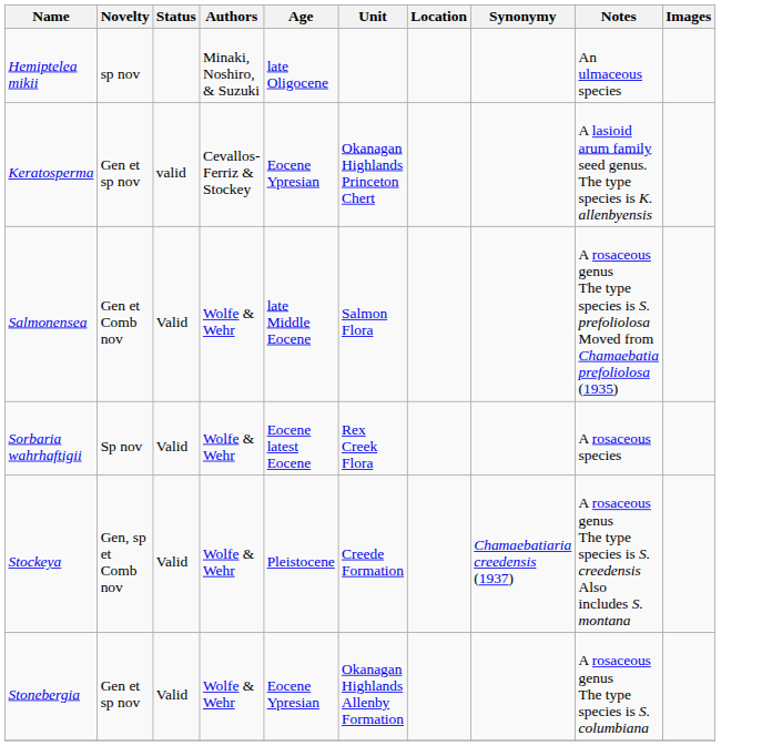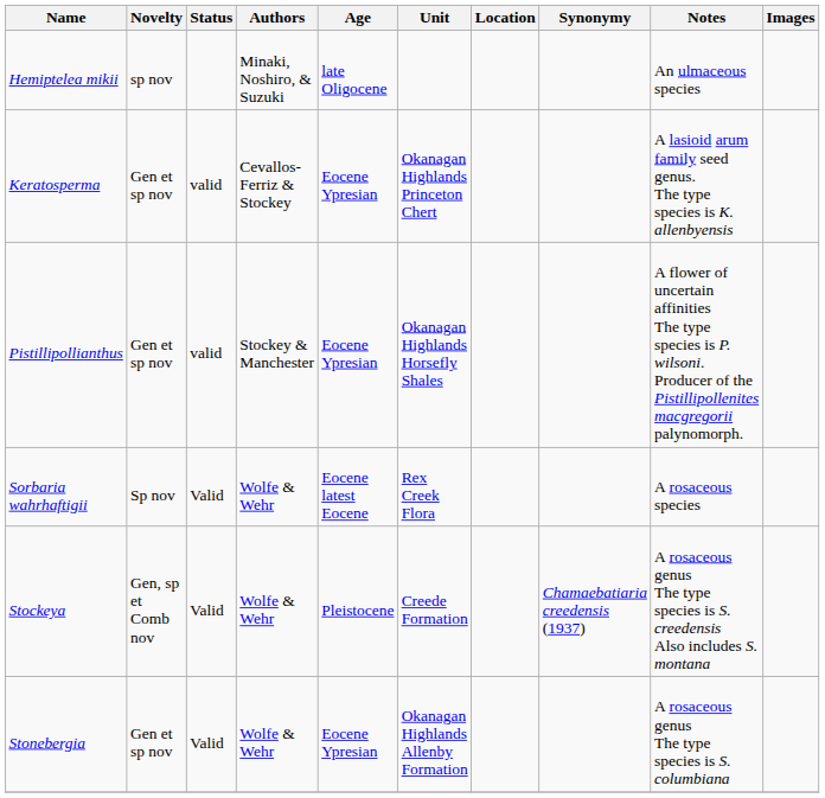+ row: Pistillipollianthus | Gen et sp nov | valid | Stockey & Manchester | Eocene Ypresian | Okanagan Highlands Horsefly Shales | A flower of uncertain affinities The type species is P. wilsoni. Producer of the Pistillipollenites macgregorii palynomorph.
- row: Salmonensea | Gen et Comb nov | Valid | Wolfe & Wehr | late Middle Eocene | Salmon Flora | A rosaceous genus The type species is S. prefoliolosa Moved from Chamaebatia prefoliolosa (1935)
